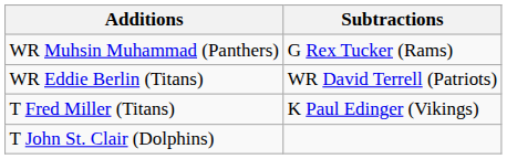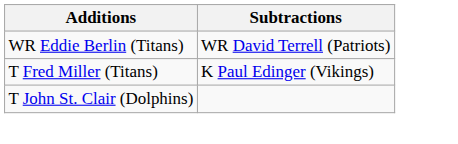- row: WR Muhsin Muhammad (Panthers) | G Rex Tucker (Rams)
